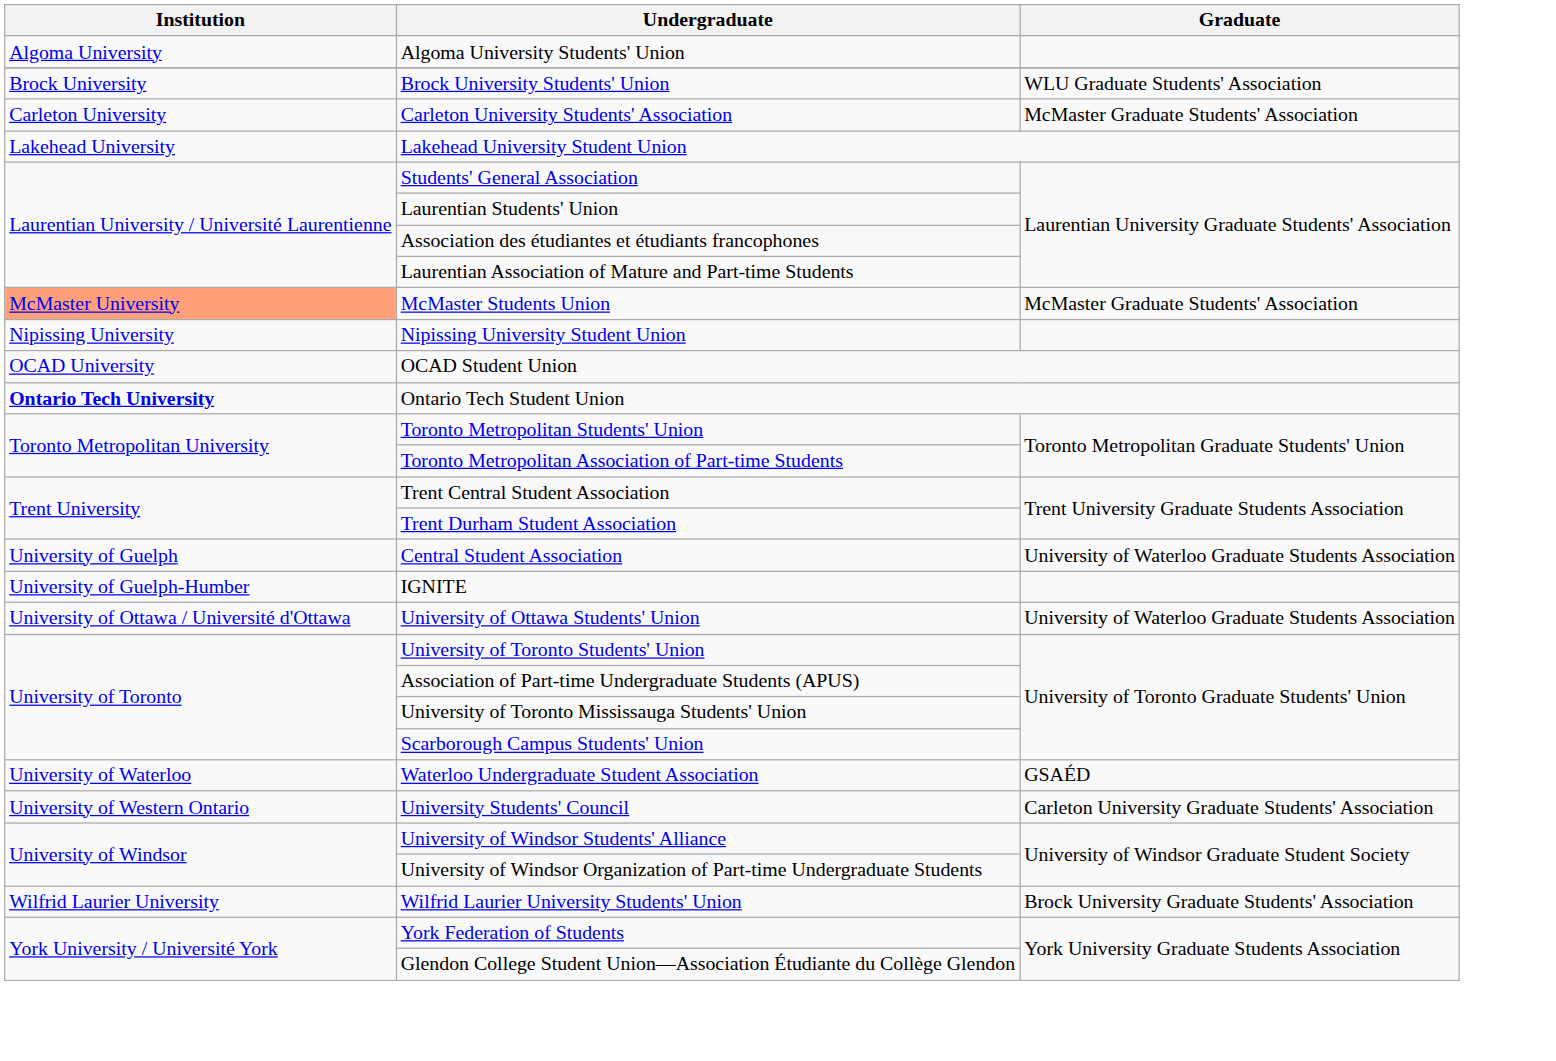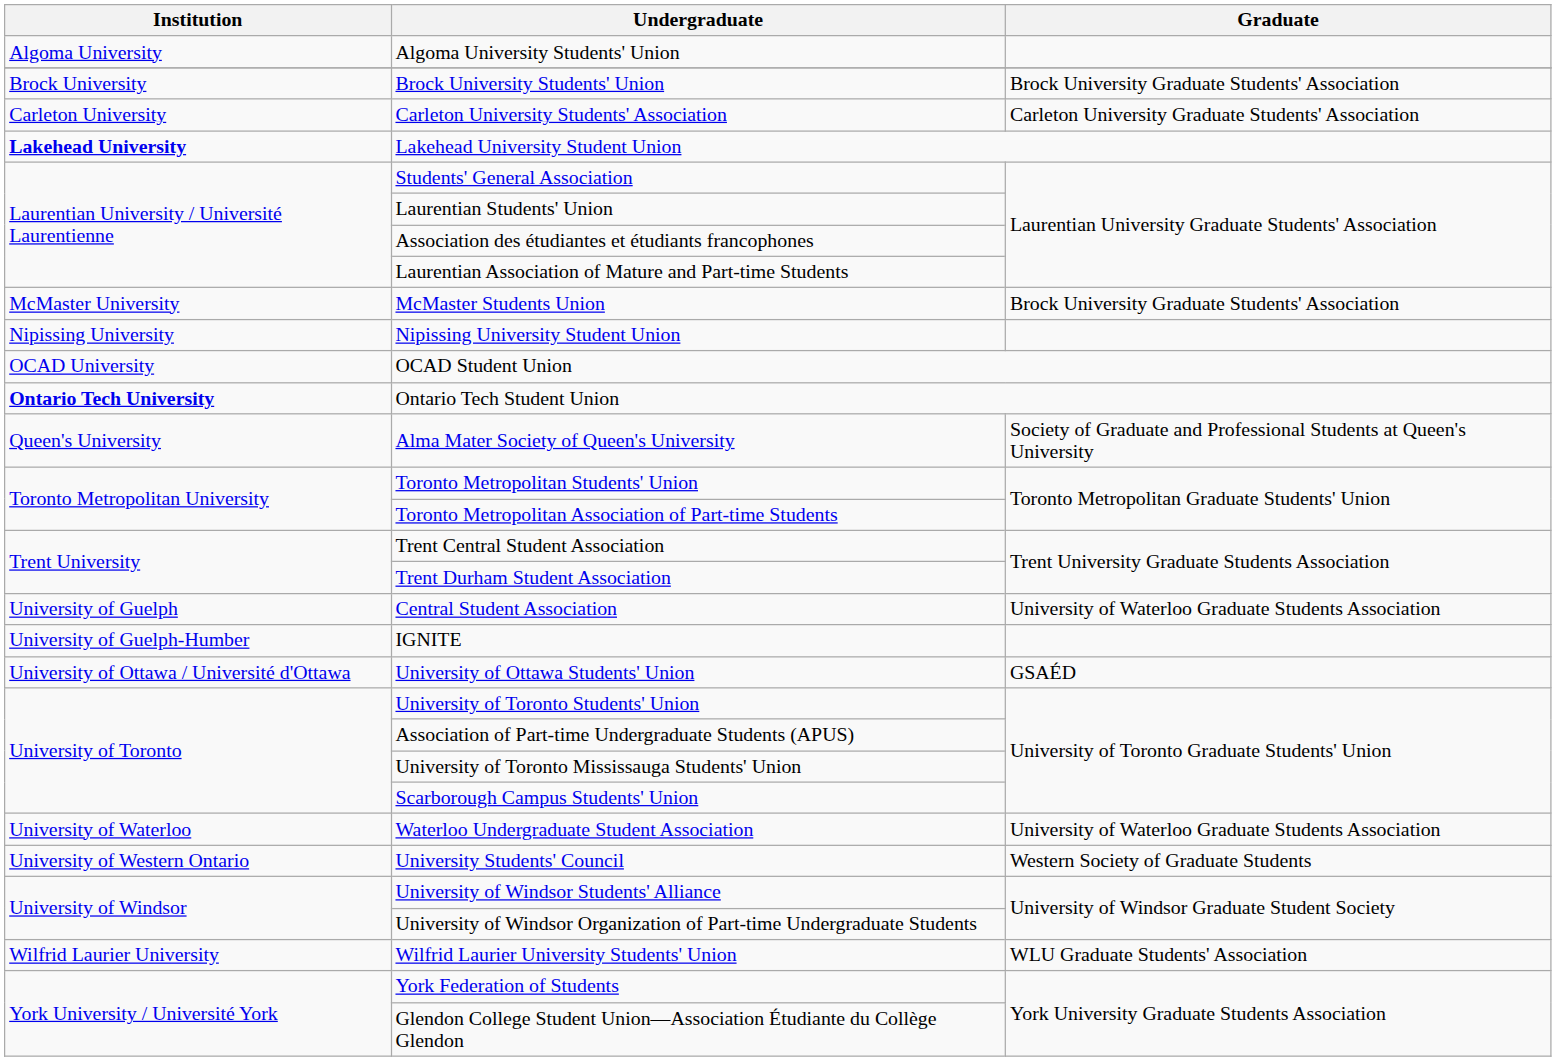Brock University Students' Union | Graduate: WLU Graduate Students' Association -> Brock University Graduate Students' Association
Carleton University Students' Association | Graduate: McMaster Graduate Students' Association -> Carleton University Graduate Students' Association
Lakehead University Student Union | Institution: normal -> bold
McMaster Students Union | Institution: lightsalmon background -> no background
McMaster Students Union | Graduate: McMaster Graduate Students' Association -> Brock University Graduate Students' Association
+ row: Queen's University | Alma Mater Society of Queen's University | Society of Graduate and Professional Students at Queen's University
University of Ottawa Students' Union | Graduate: University of Waterloo Graduate Students Association -> GSAÉD
Waterloo Undergraduate Student Association | Graduate: GSAÉD -> University of Waterloo Graduate Students Association
University Students' Council | Graduate: Carleton University Graduate Students' Association -> Western Society of Graduate Students
Wilfrid Laurier University Students' Union | Graduate: Brock University Graduate Students' Association -> WLU Graduate Students' Association
